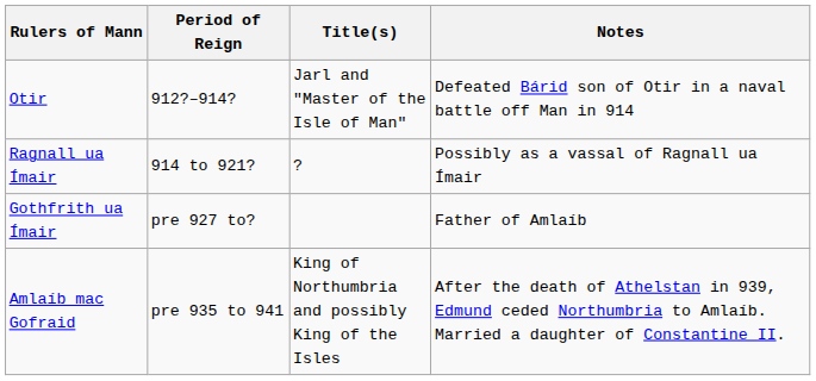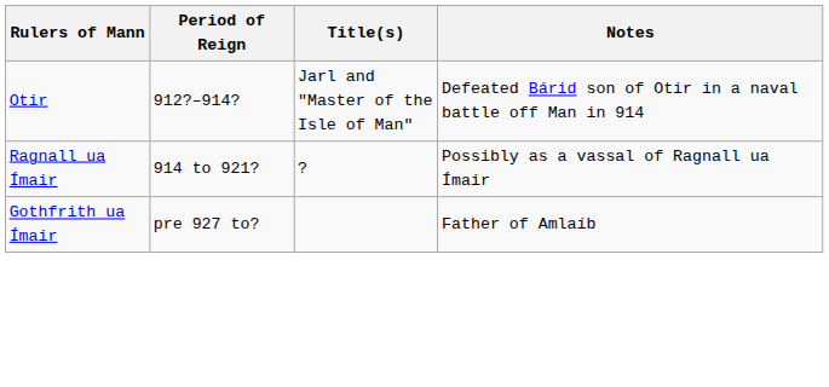- row: Amlaíb mac Gofraid | pre 935 to 941 | King of Northumbria and possibly King of the Isles | After the death of Athelstan in 939, Edmund ceded Northumbria to Amlaíb. Married a daughter of Constantine II.
